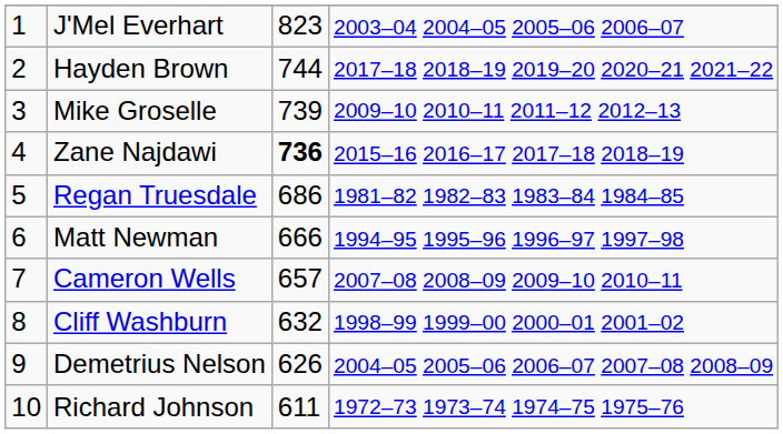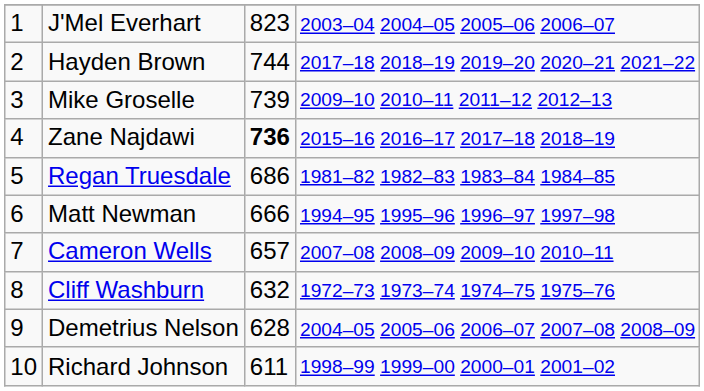Cliff Washburn | column 4: 1998–99 1999–00 2000–01 2001–02 -> 1972–73 1973–74 1974–75 1975–76
Demetrius Nelson | column 3: 626 -> 628
Richard Johnson | column 4: 1972–73 1973–74 1974–75 1975–76 -> 1998–99 1999–00 2000–01 2001–02
